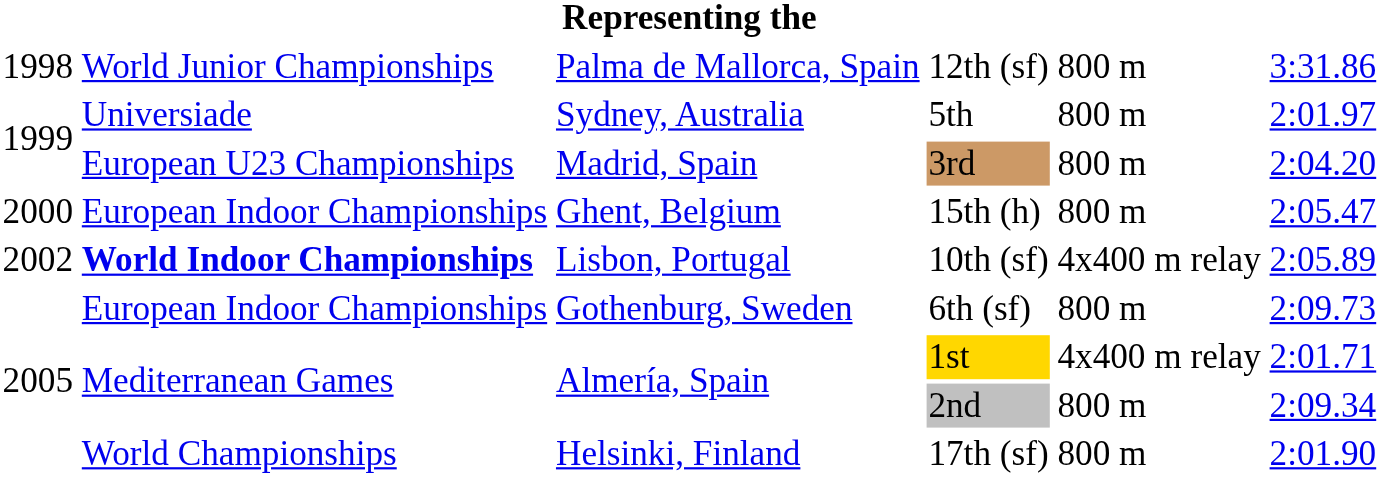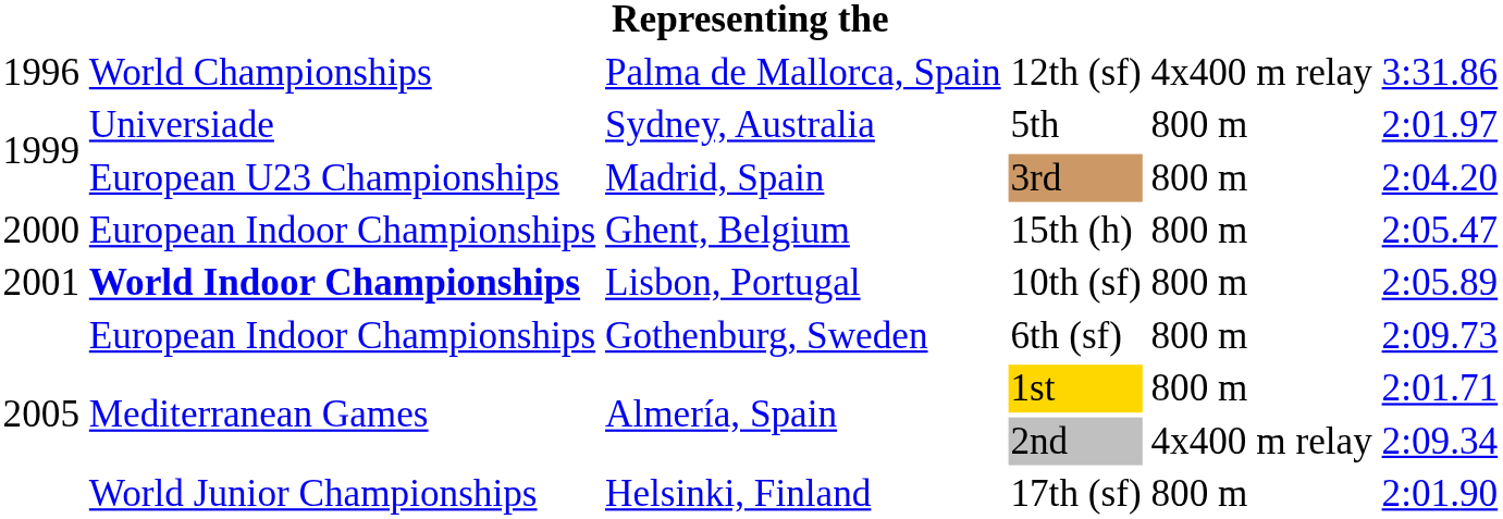12th (sf) | column 1: 1998 -> 1996
12th (sf) | column 2: World Junior Championships -> World Championships
12th (sf) | column 5: 800 m -> 4x400 m relay
10th (sf) | column 1: 2002 -> 2001
10th (sf) | column 5: 4x400 m relay -> 800 m
1st | column 5: 4x400 m relay -> 800 m
2nd | column 5: 800 m -> 4x400 m relay
17th (sf) | column 2: World Championships -> World Junior Championships
